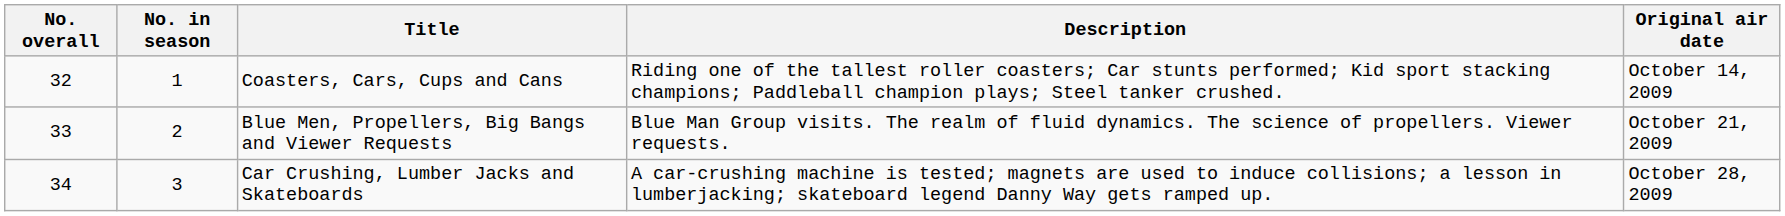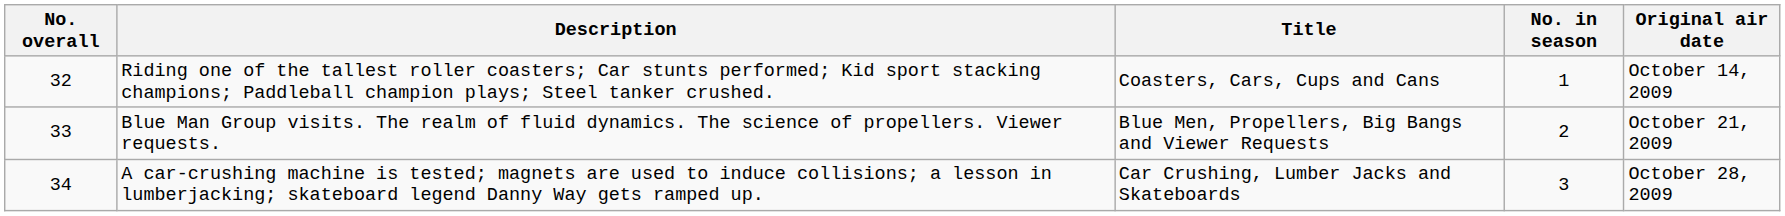columns swapped: No. in season <-> Description
